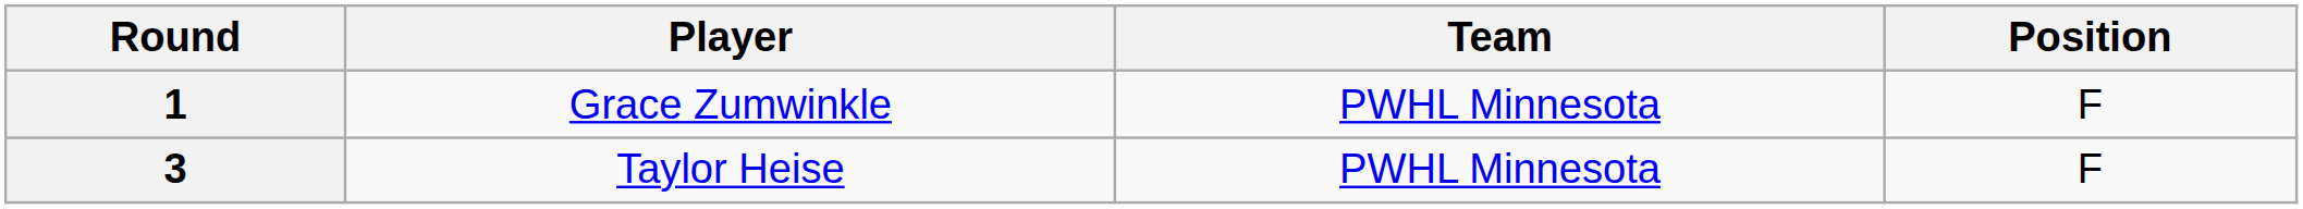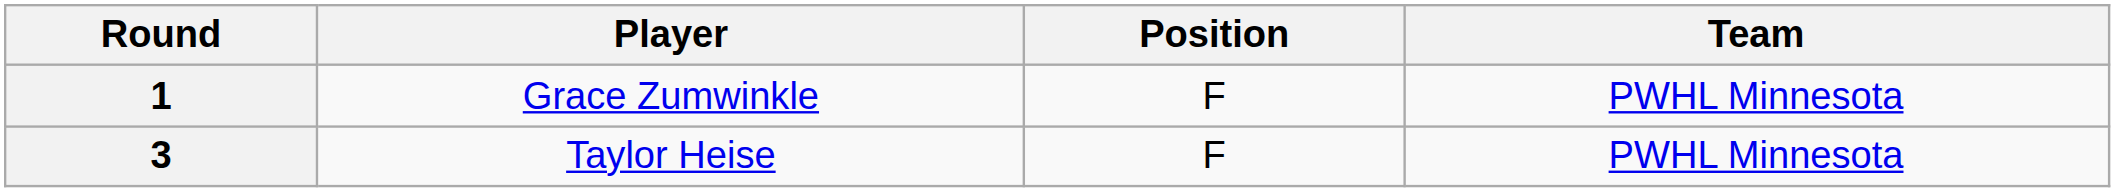columns swapped: Position <-> Team
